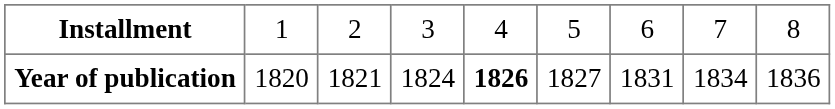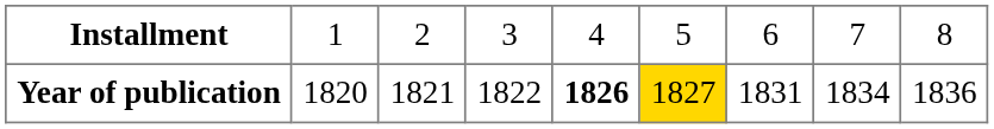Year of publication | column 4: 1824 -> 1822
Year of publication | column 6: no background -> gold background
